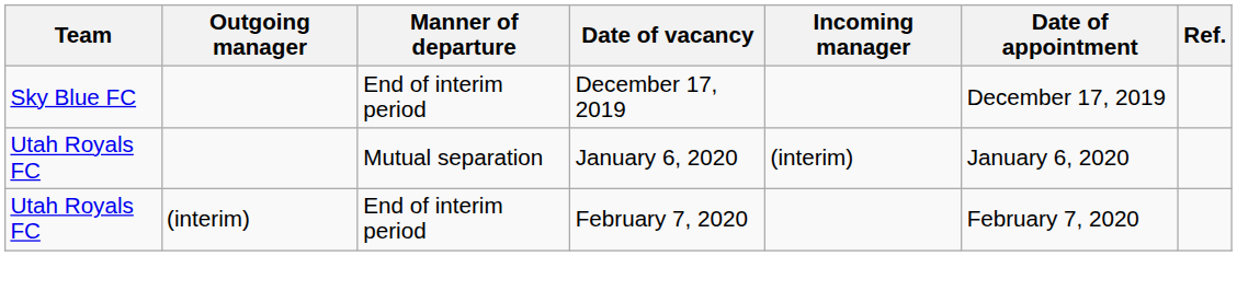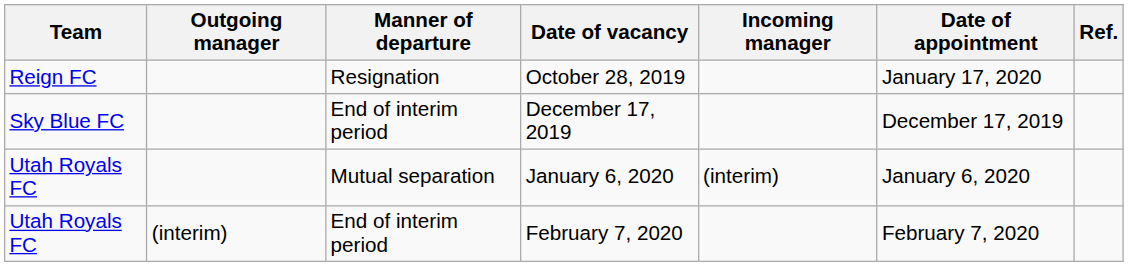+ row: Reign FC | Resignation | October 28, 2019 | January 17, 2020
